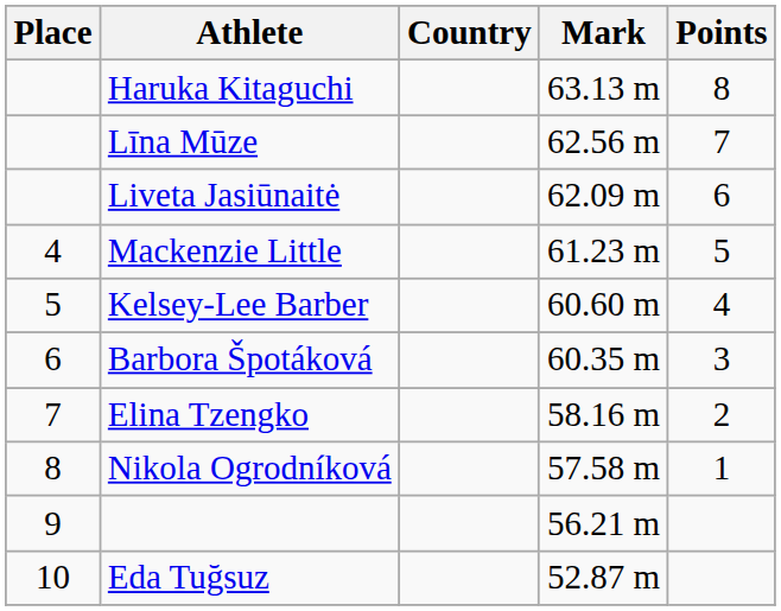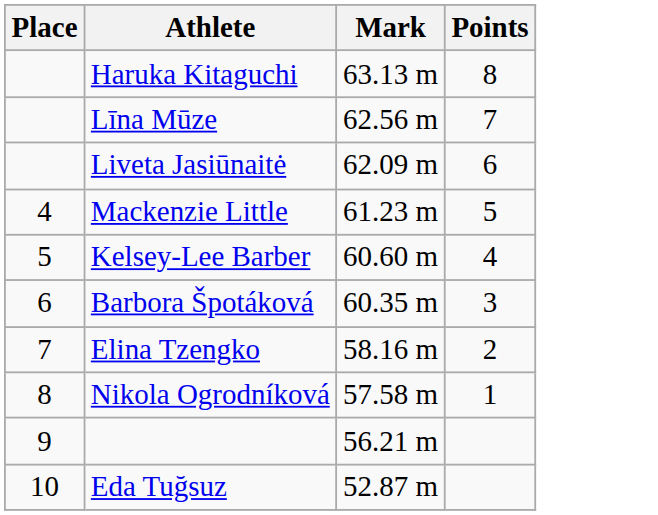- column: Country
